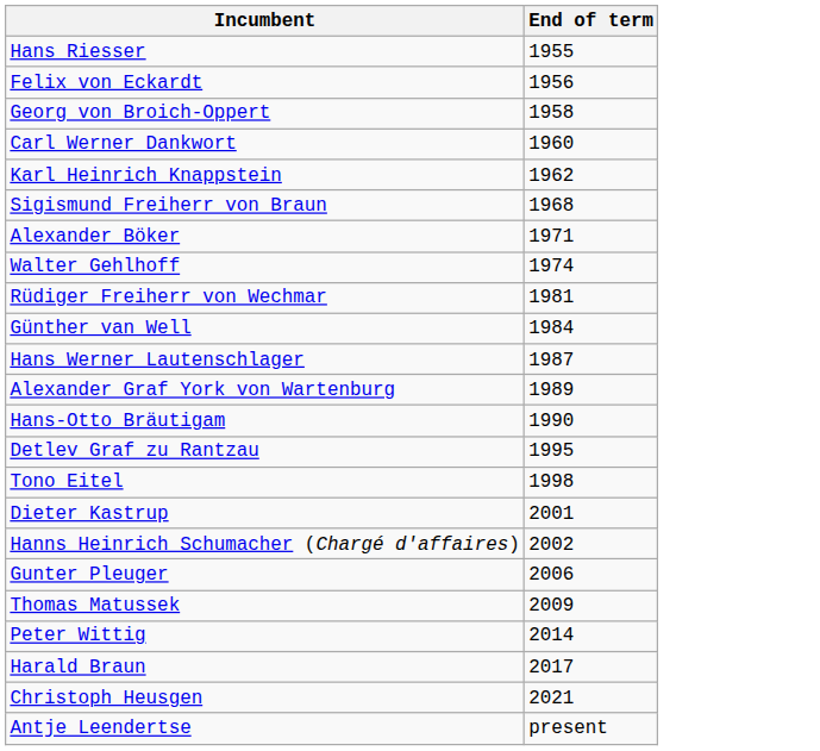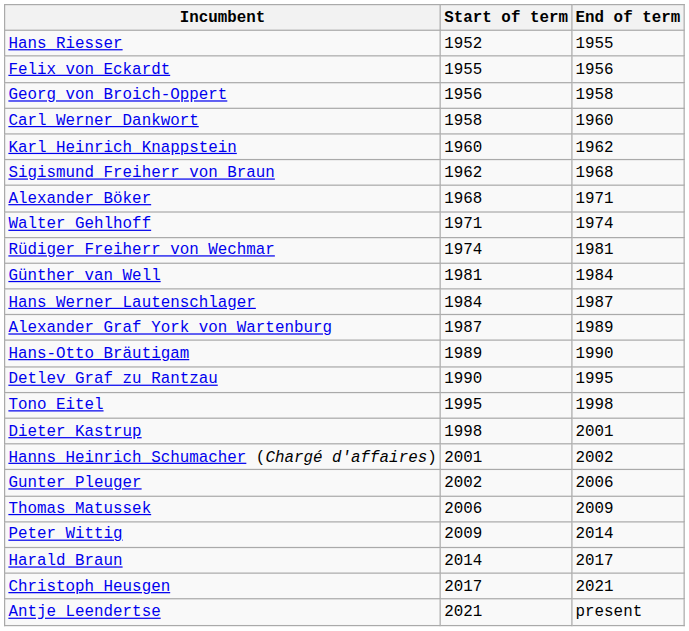+ column: Start of term | 1952 | 1955 | 1956 | 1958 | 1960 | 1962 | 1968 | 1971 | 1974 | 1981 | 1984 | 1987 | 1989 | 1990 | 1995 | 1998 | 2001 | 2002 | 2006 | 2009 | 2014 | 2017 | 2021
